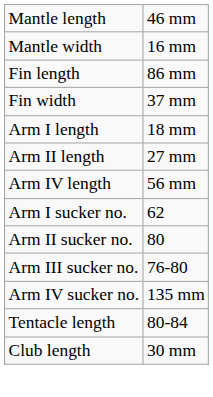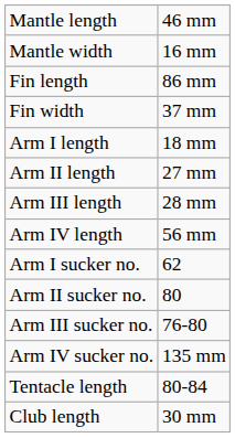+ row: Arm III length | 28 mm
